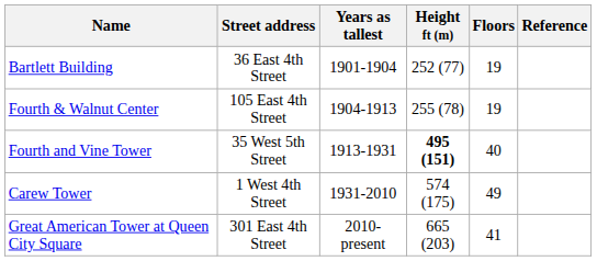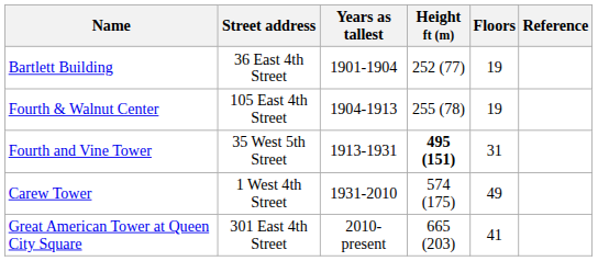Fourth and Vine Tower | Floors: 40 -> 31
